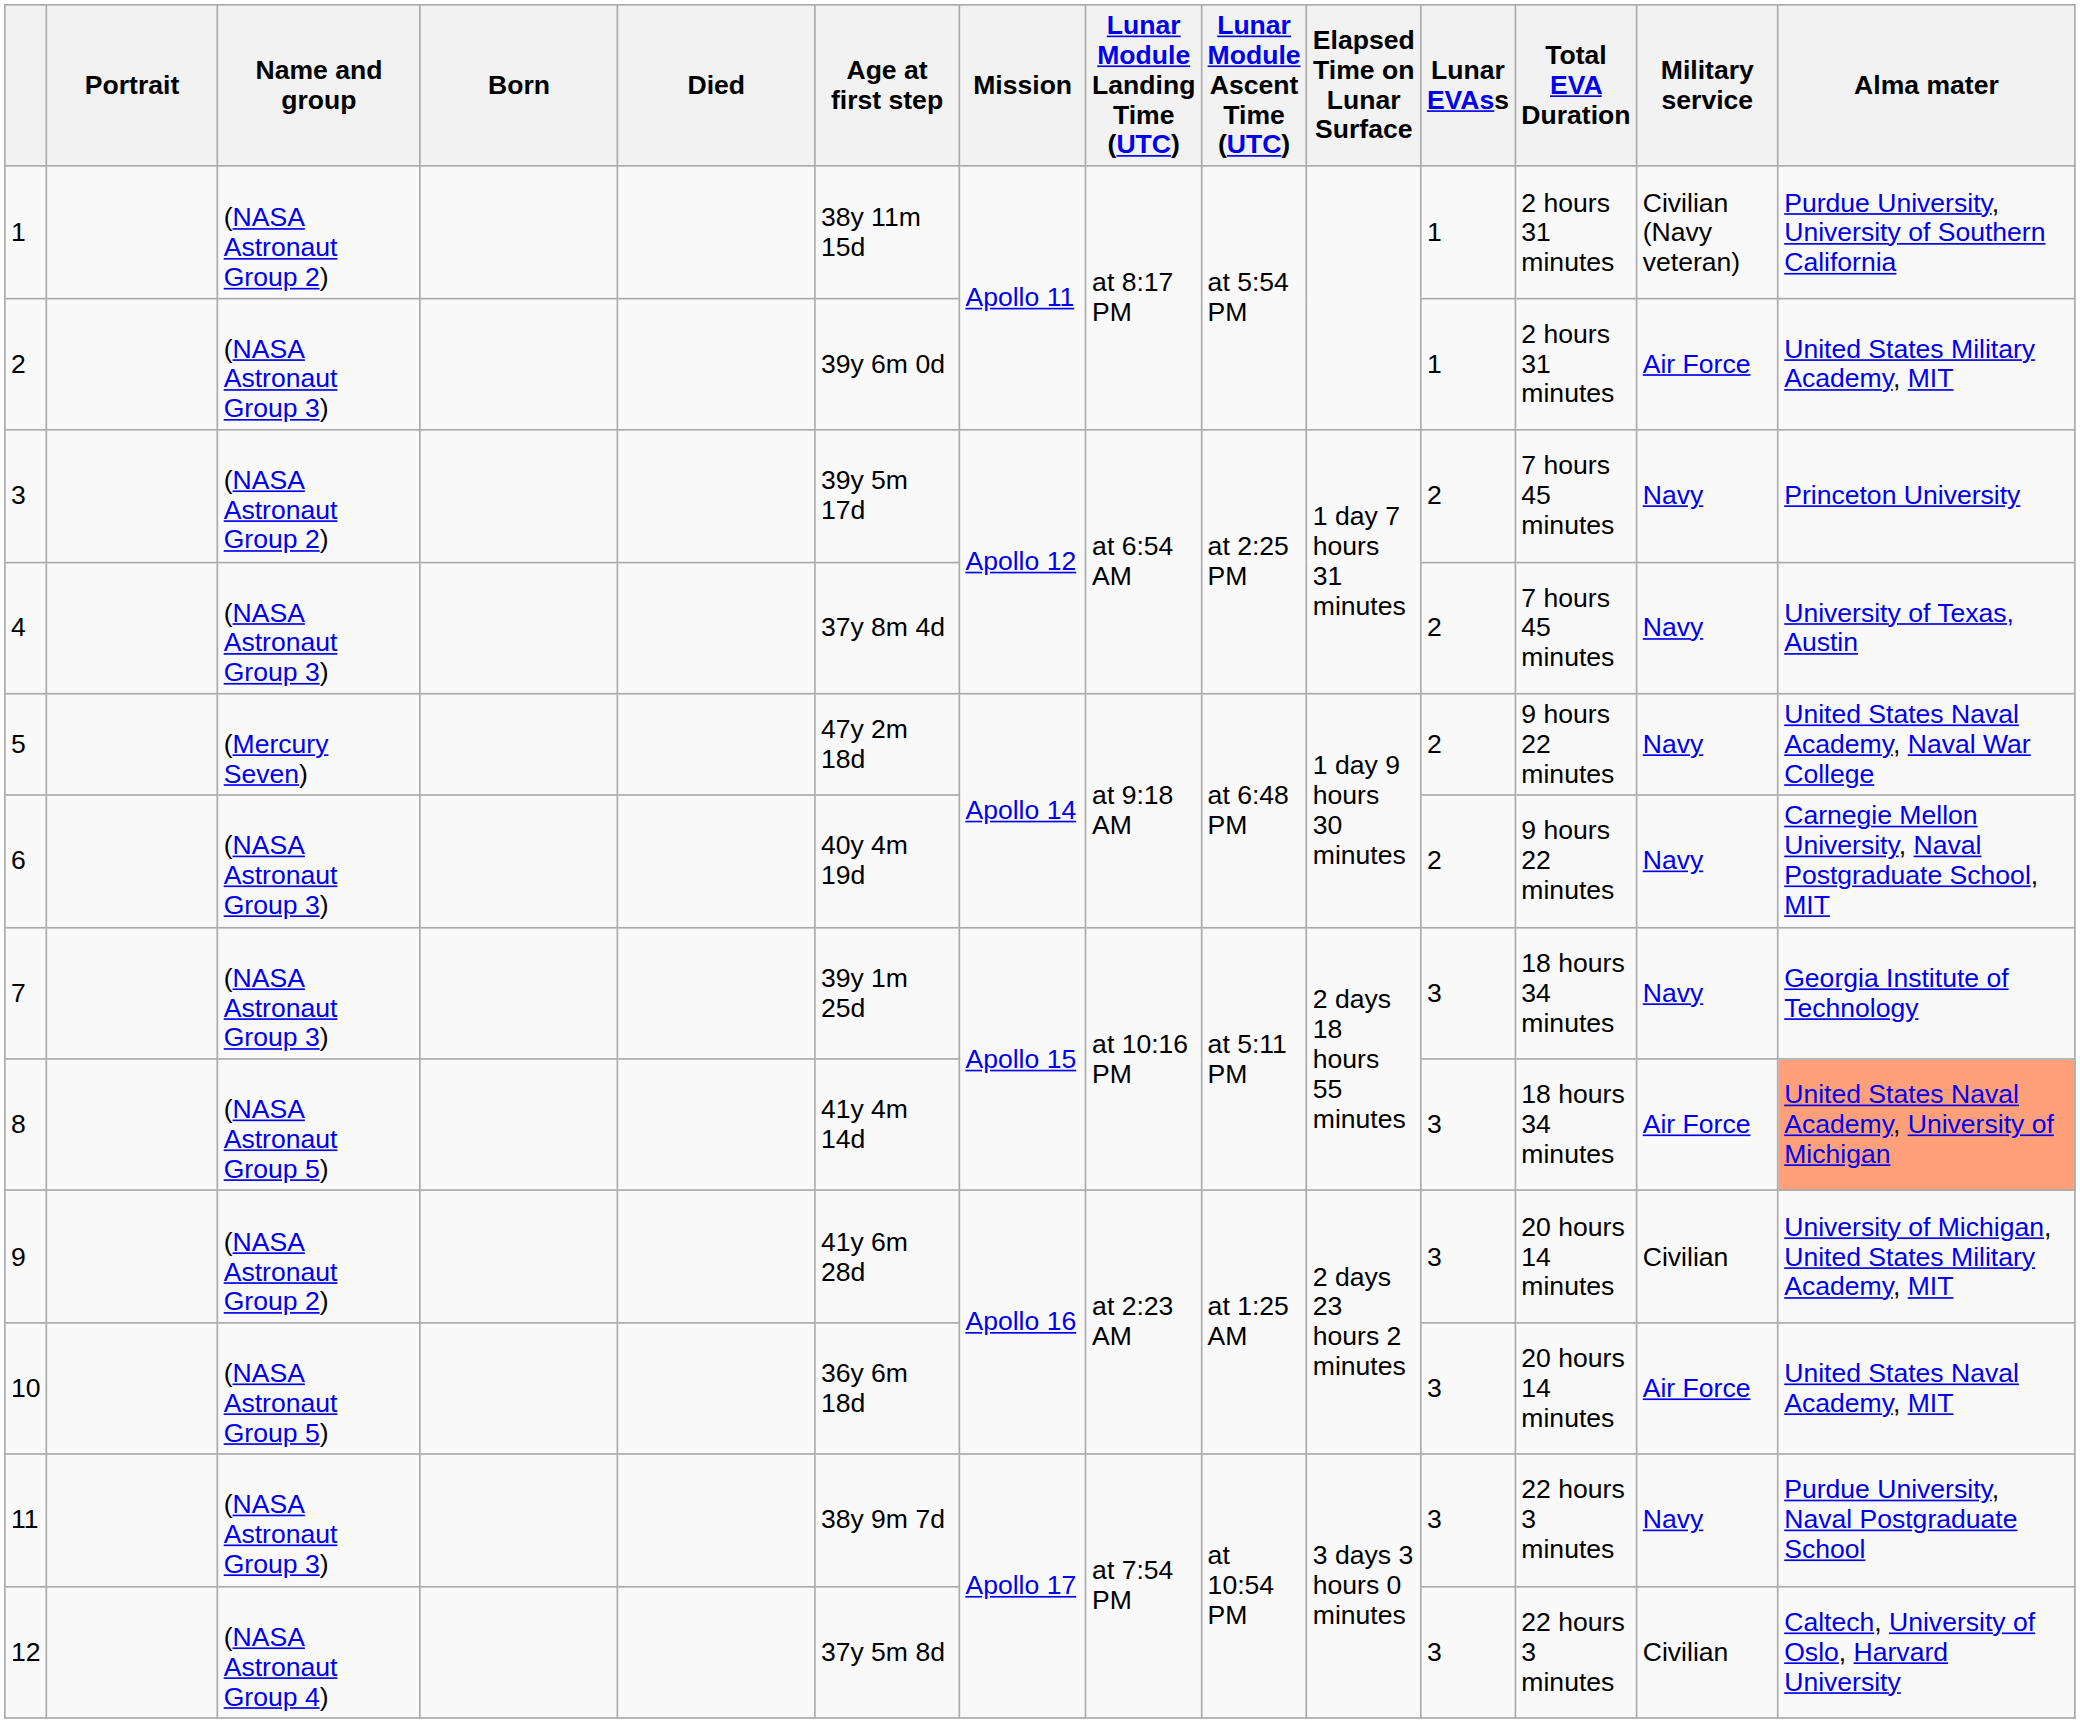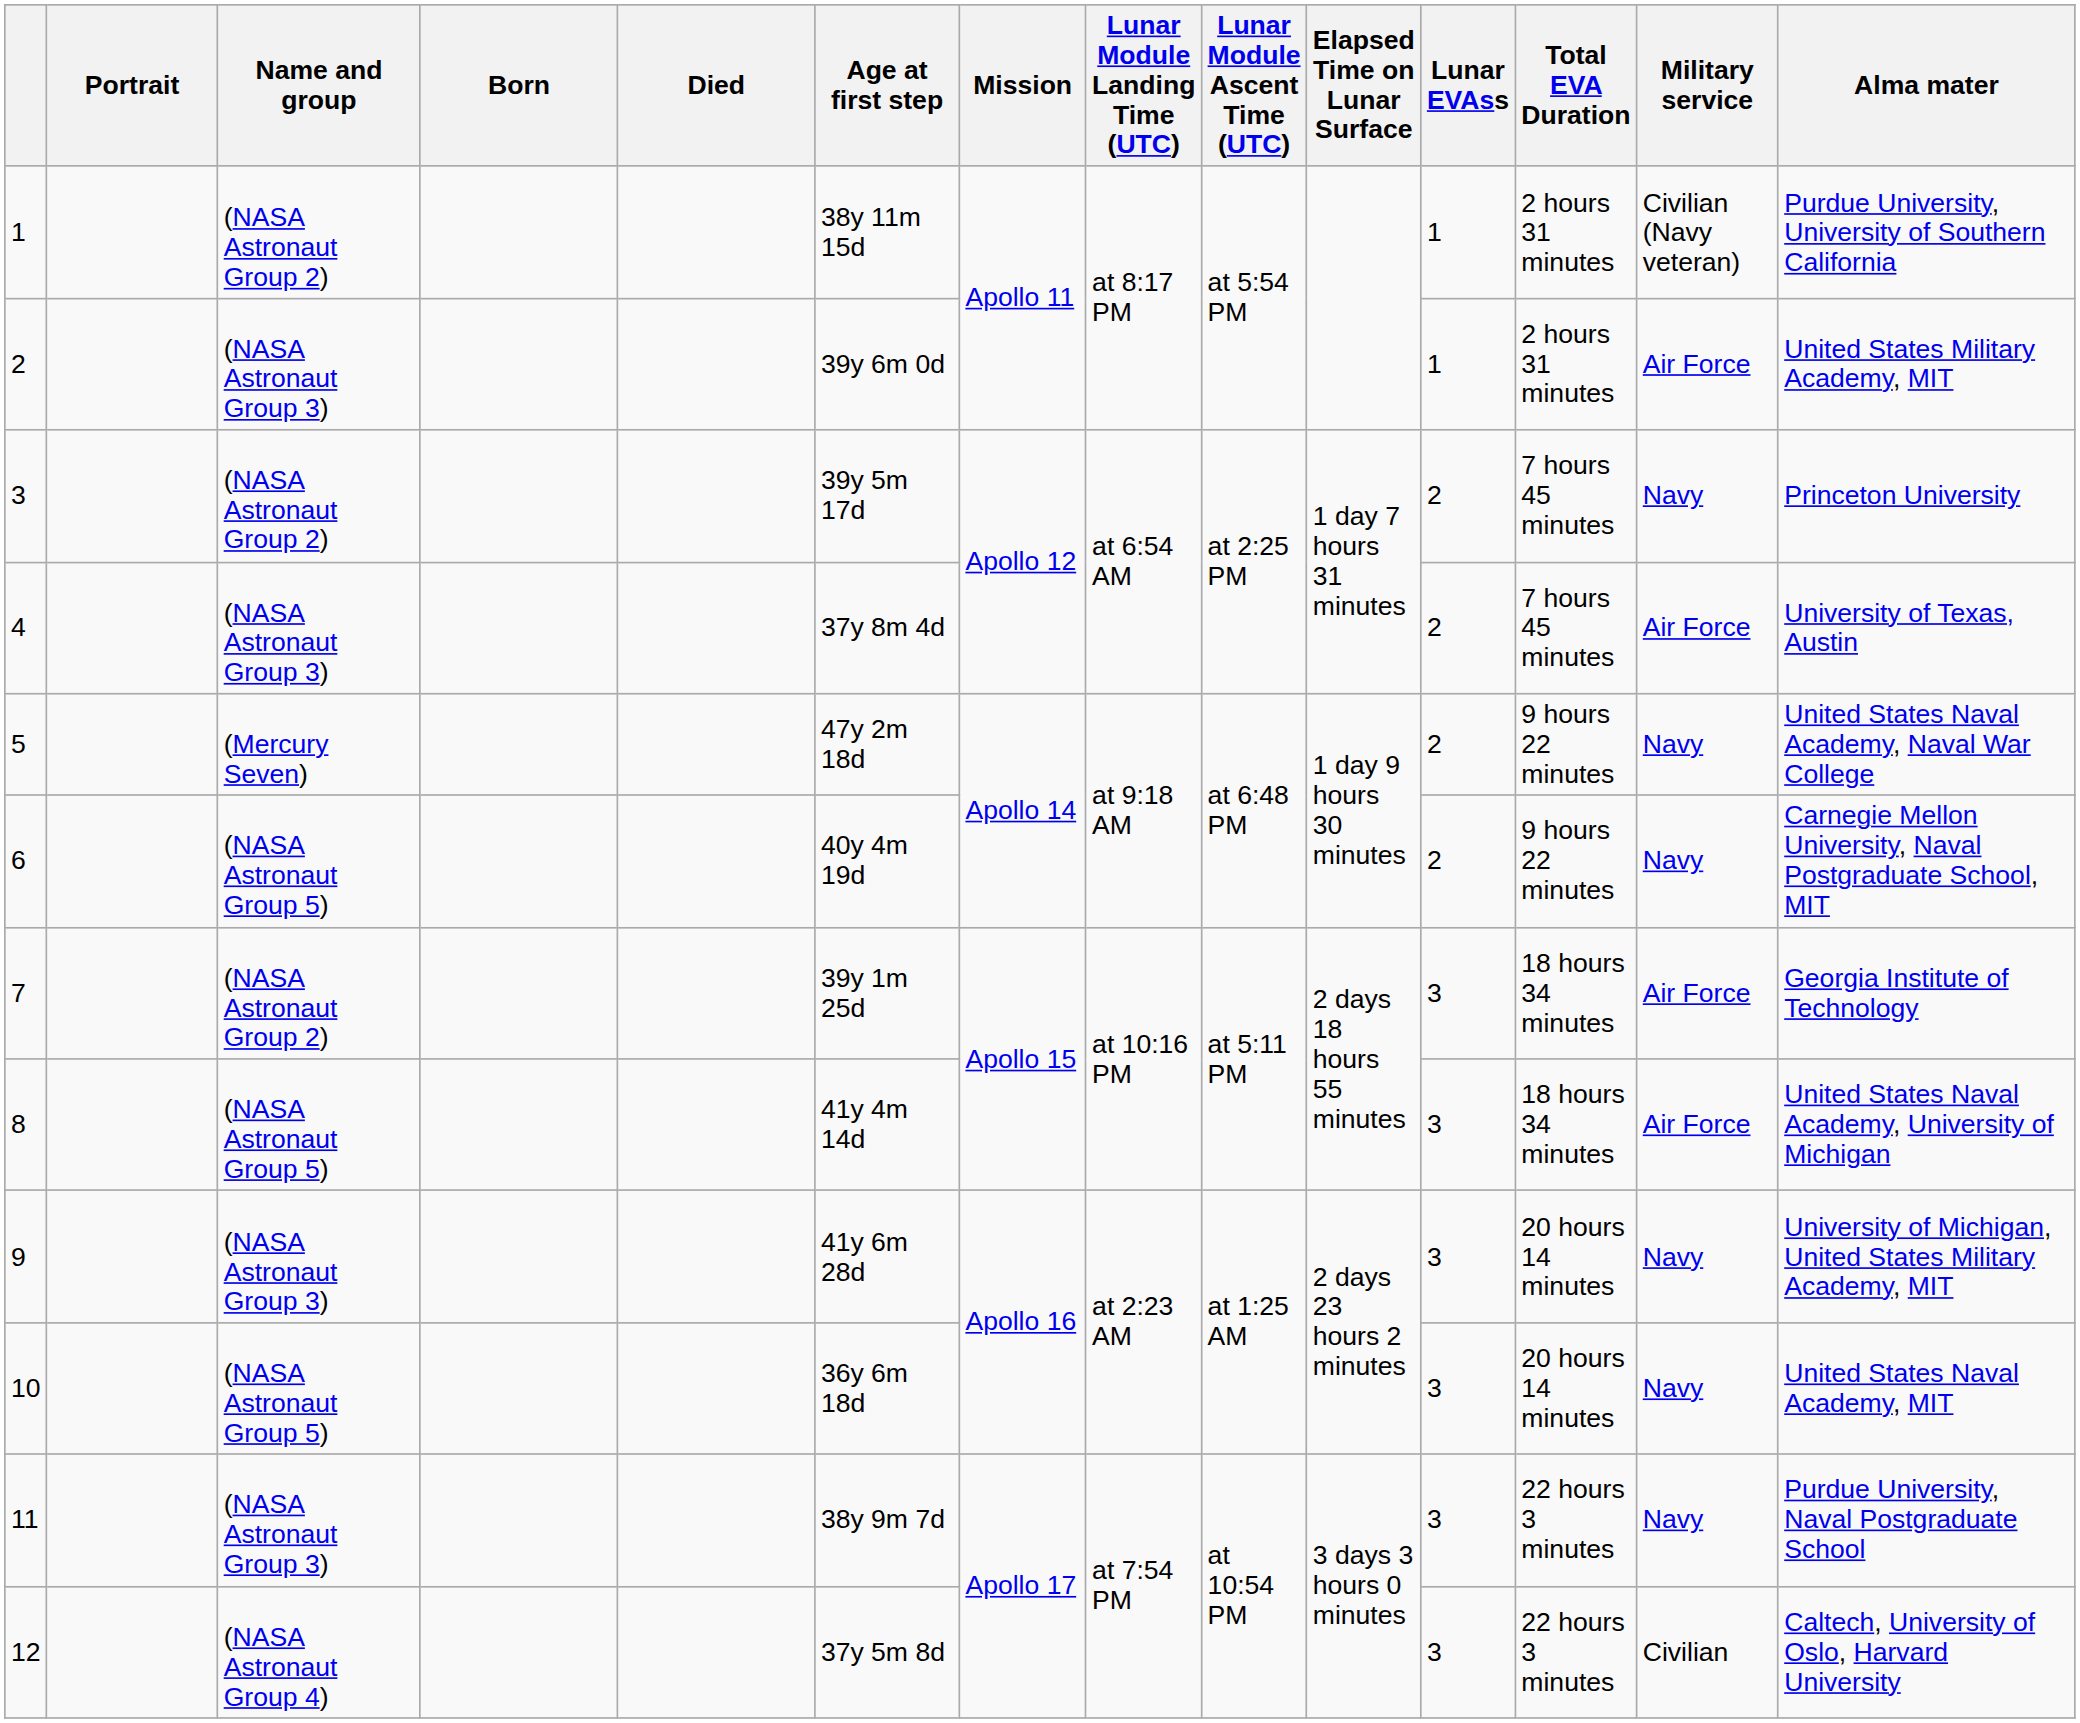4 | Military service: Navy -> Air Force
6 | Name and group: (NASA Astronaut Group 3) -> (NASA Astronaut Group 5)
7 | Name and group: (NASA Astronaut Group 3) -> (NASA Astronaut Group 2)
7 | Military service: Navy -> Air Force
8 | Alma mater: lightsalmon background -> no background
9 | Name and group: (NASA Astronaut Group 2) -> (NASA Astronaut Group 3)
9 | Military service: Civilian -> Navy
10 | Military service: Air Force -> Navy
